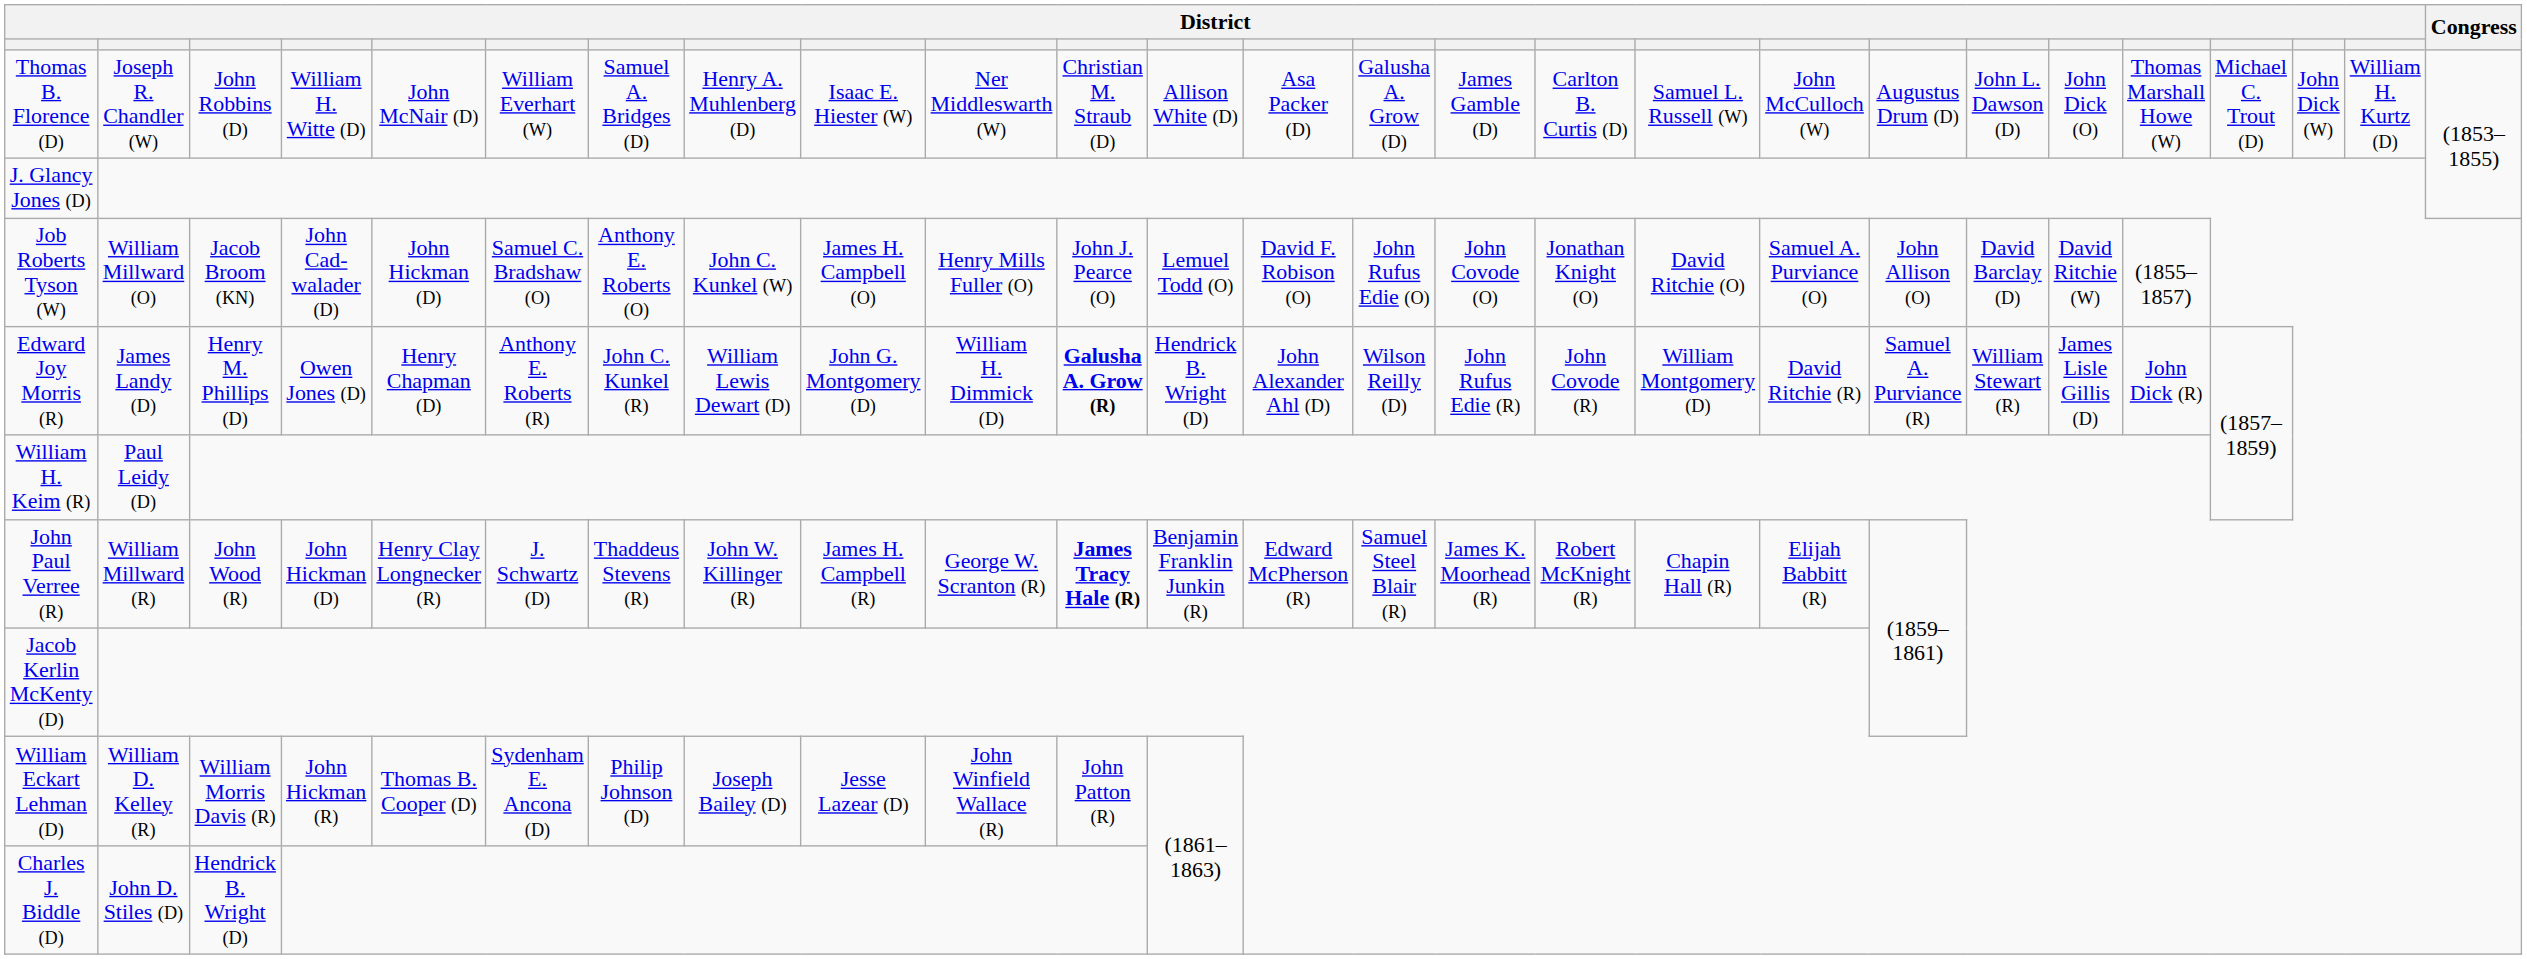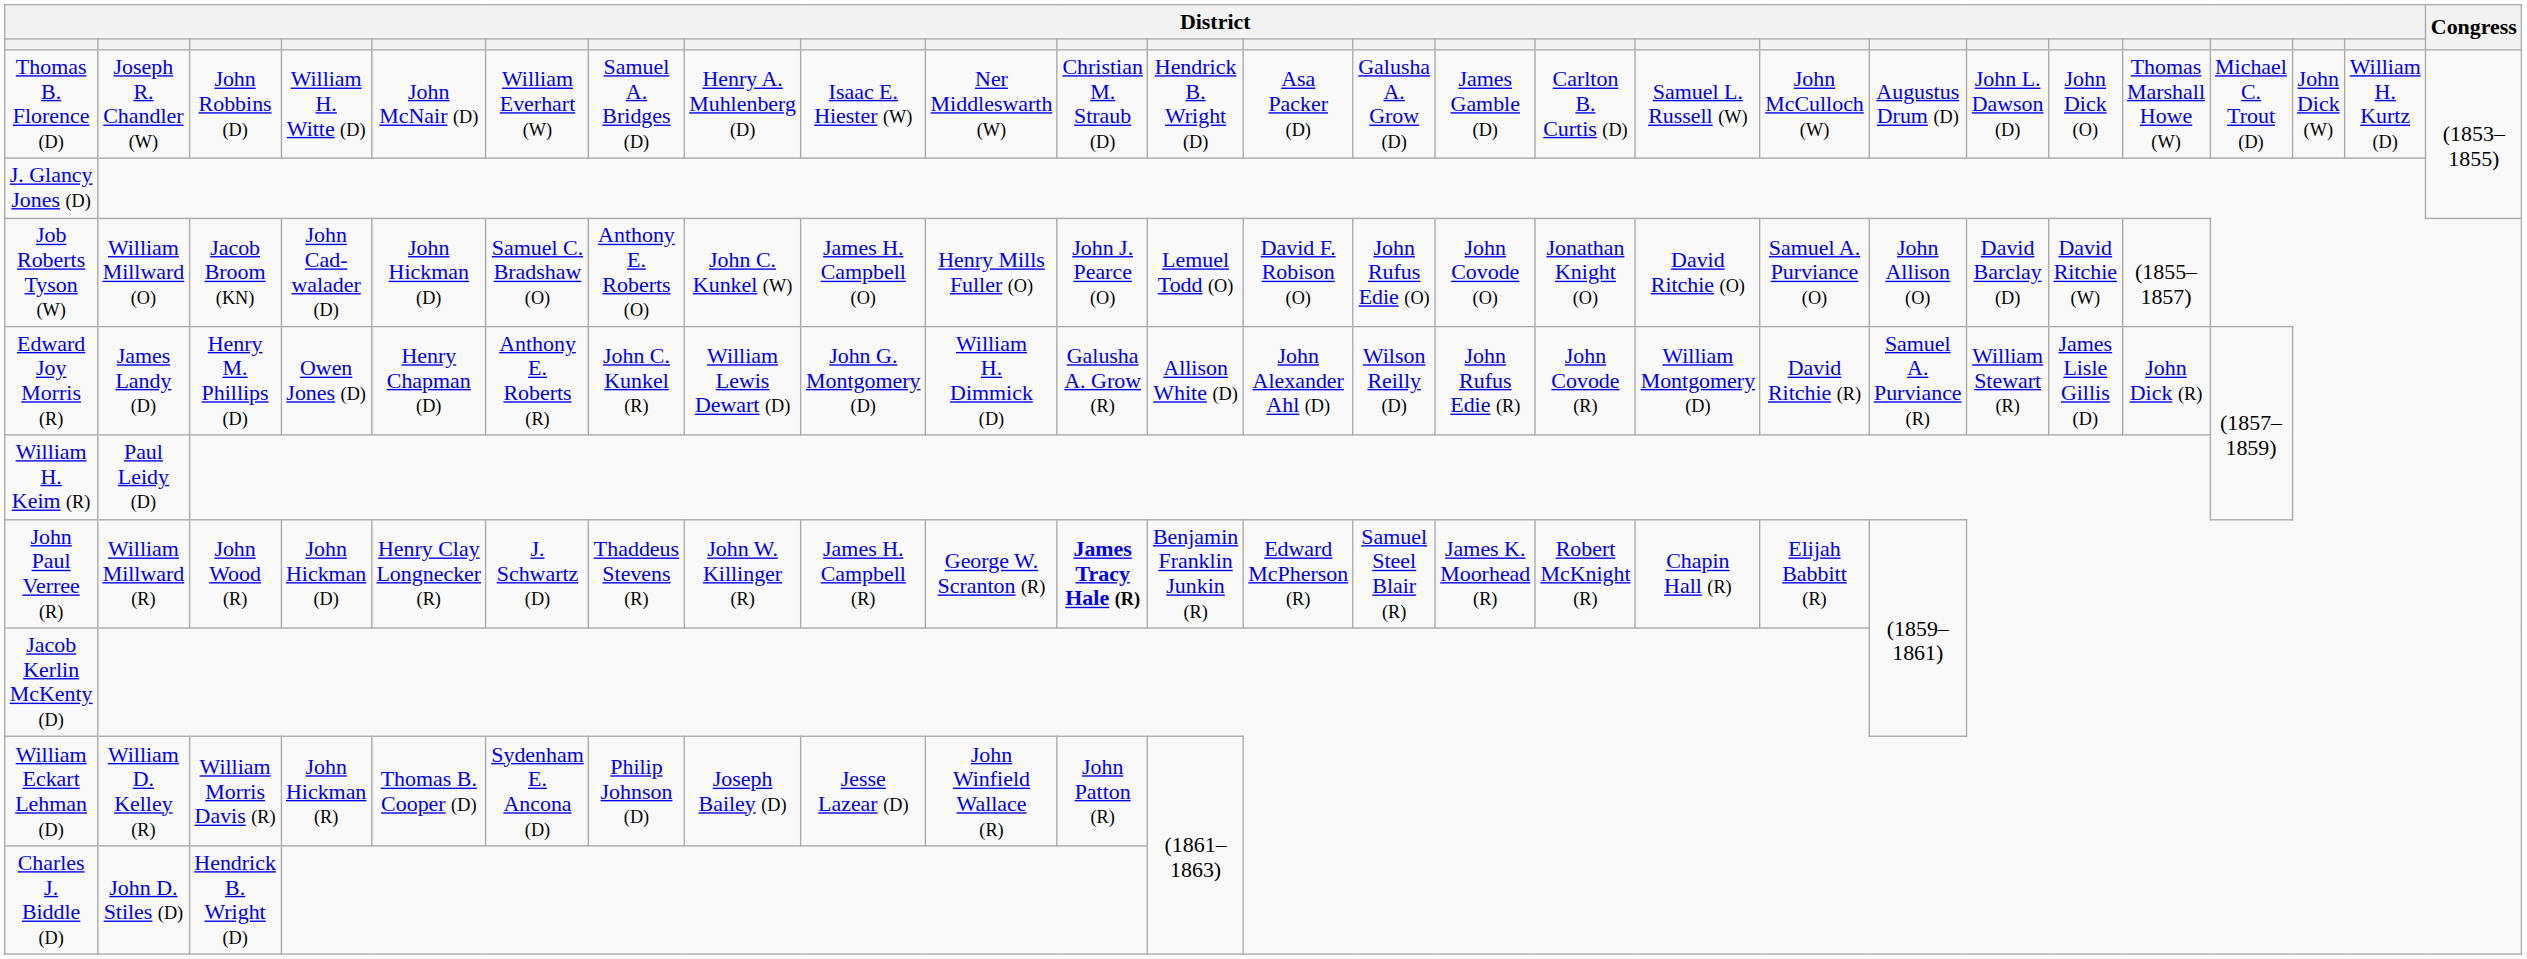Thomas B. Florence (D) | column 12: Allison White (D) -> Hendrick B. Wright (D)
Edward Joy Morris (R) | column 11: bold -> normal
Edward Joy Morris (R) | column 12: Hendrick B. Wright (D) -> Allison White (D)
